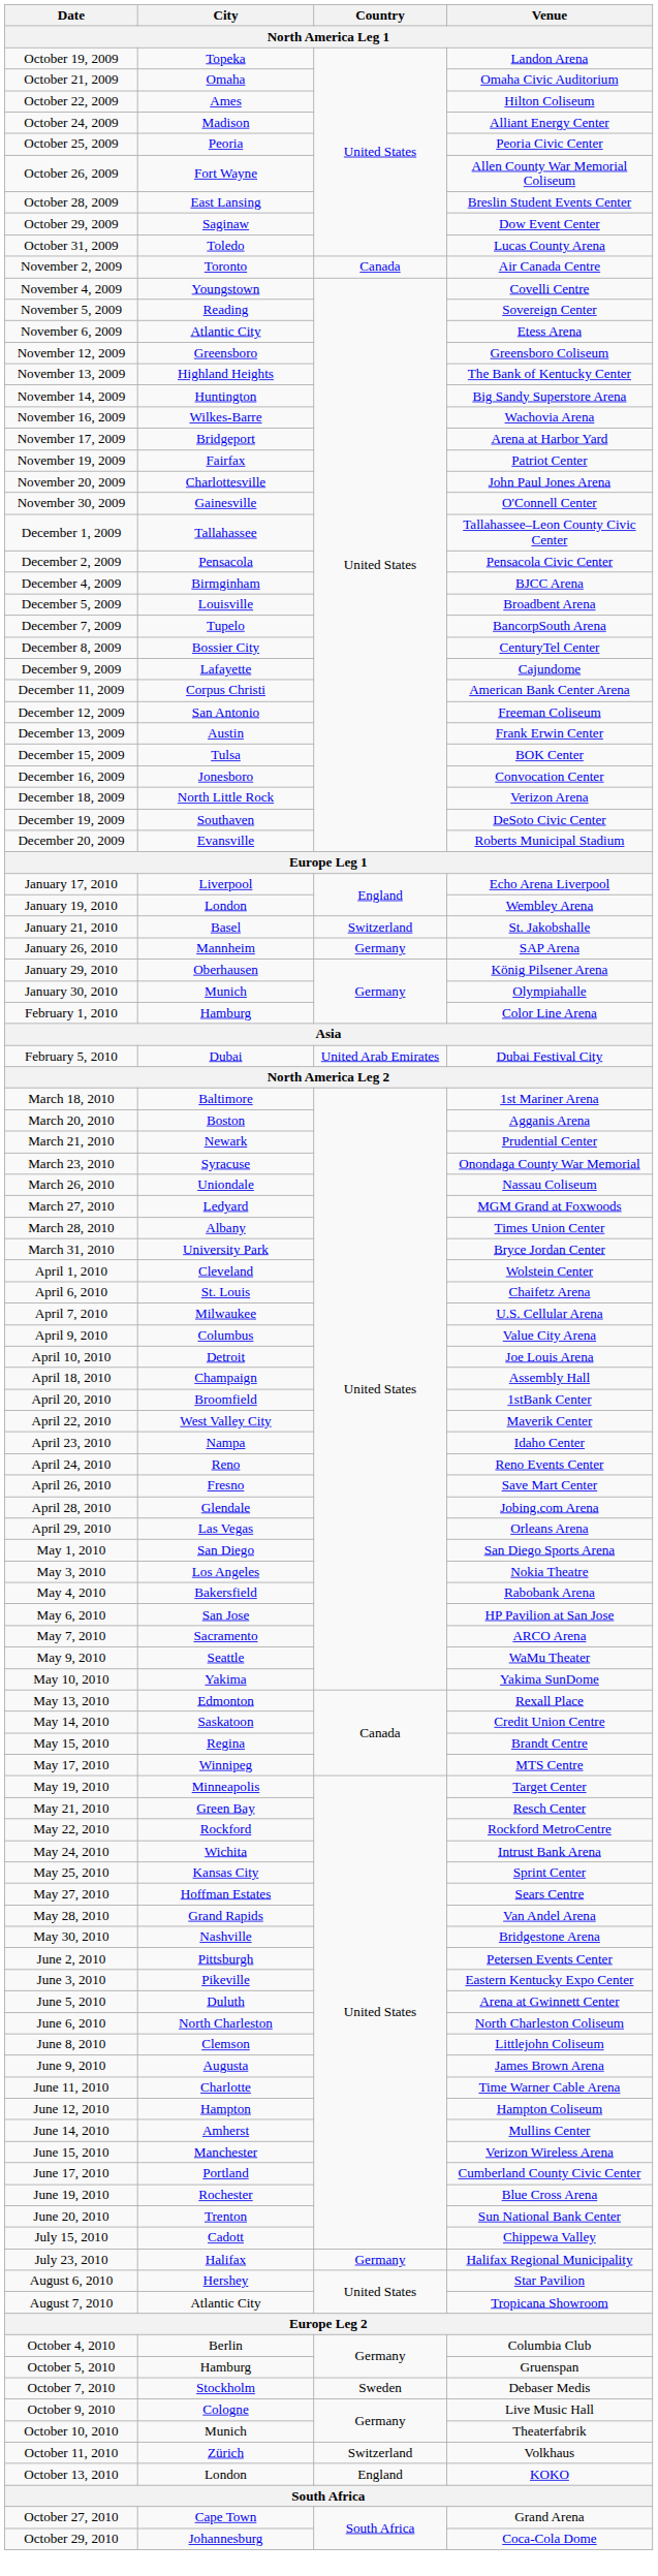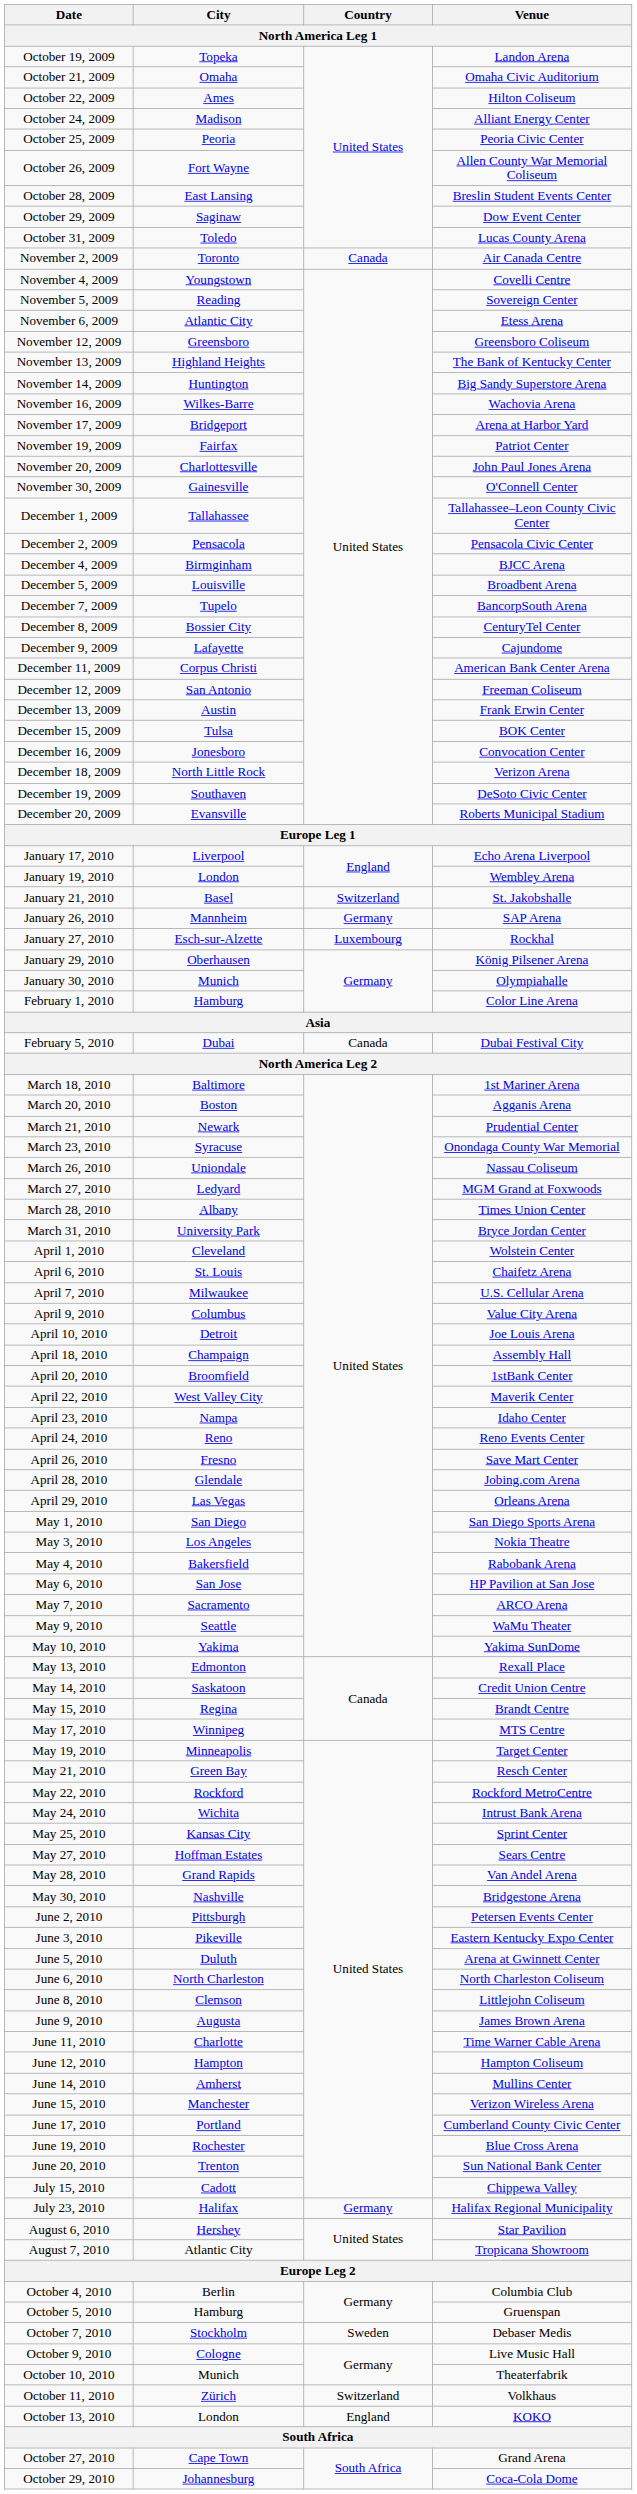+ row: January 27, 2010 | Esch-sur-Alzette | Luxembourg | Rockhal
February 5, 2010 | Country: United Arab Emirates -> Canada
